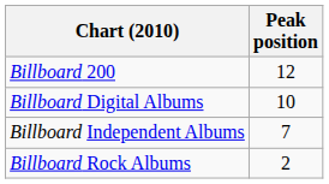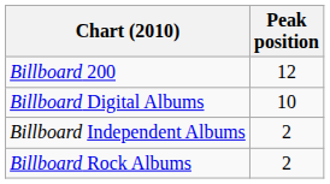Billboard Independent Albums | Peak position: 7 -> 2
